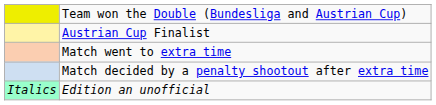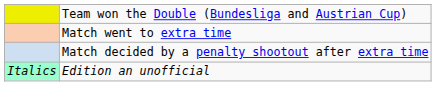- row: Austrian Cup Finalist
